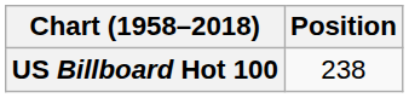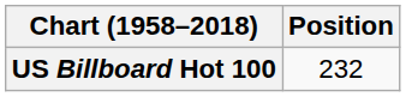US Billboard Hot 100 | Position: 238 -> 232
